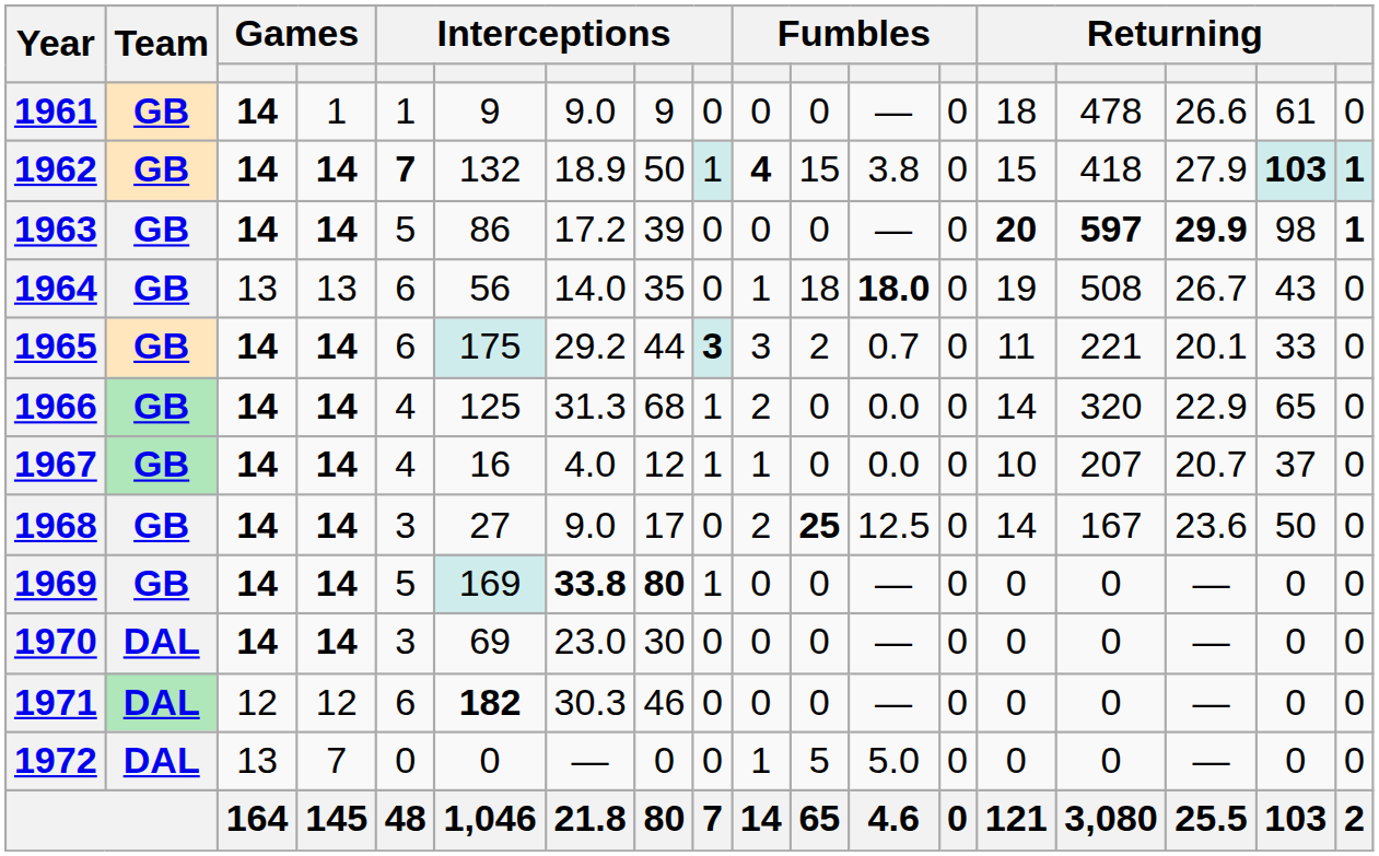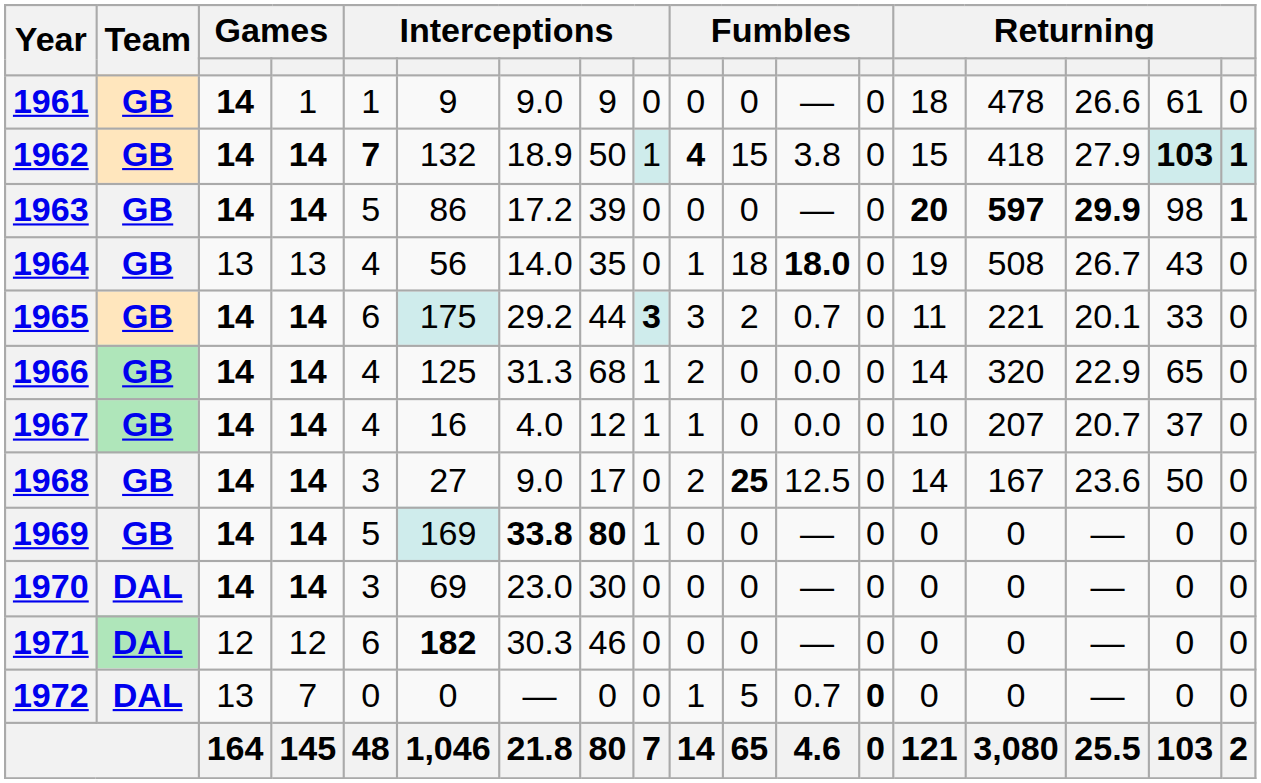1964 | column 5: 6 -> 4
1972 | column 12: 5.0 -> 0.7
1972 | column 13: normal -> bold
